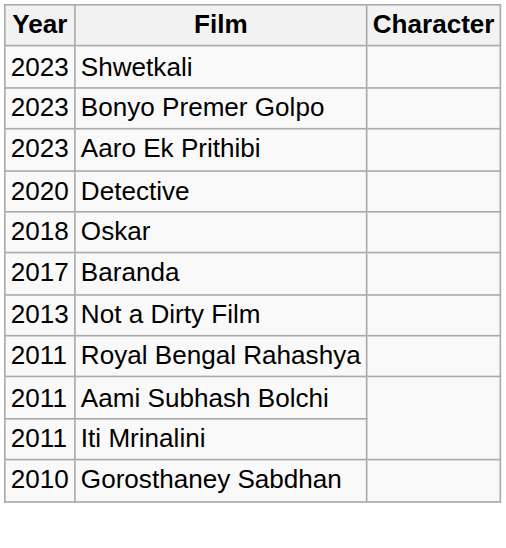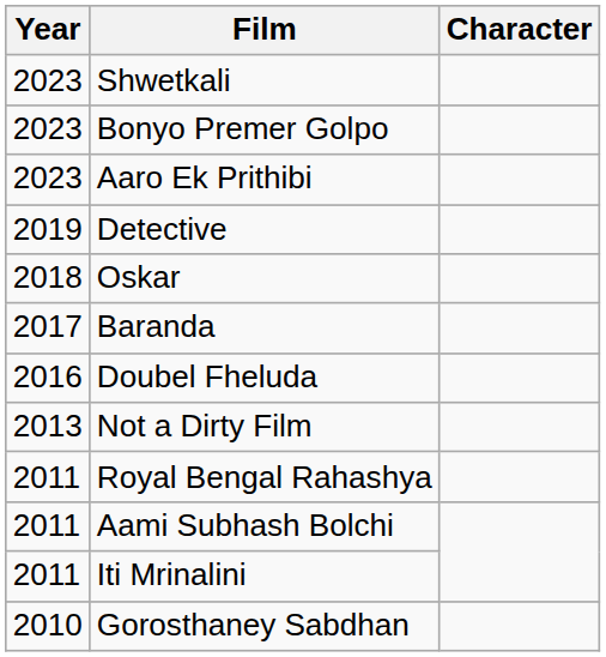Detective | Year: 2020 -> 2019
+ row: 2016 | Doubel Fheluda
